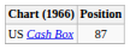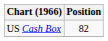US Cash Box | Position: 87 -> 82
